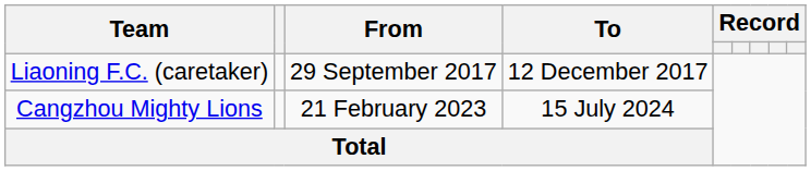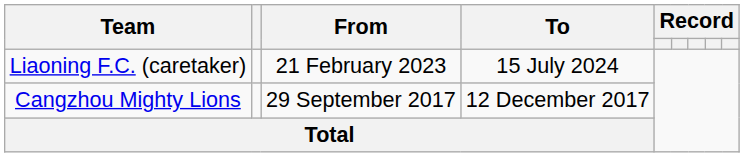Liaoning F.C. (caretaker) | From: 29 September 2017 -> 21 February 2023
Liaoning F.C. (caretaker) | To: 12 December 2017 -> 15 July 2024
Cangzhou Mighty Lions | From: 21 February 2023 -> 29 September 2017
Cangzhou Mighty Lions | To: 15 July 2024 -> 12 December 2017
